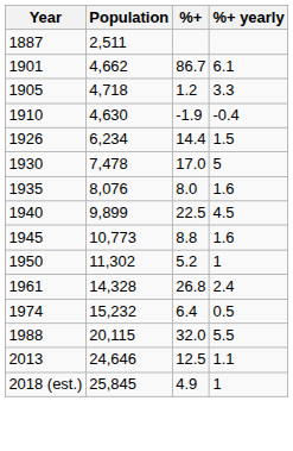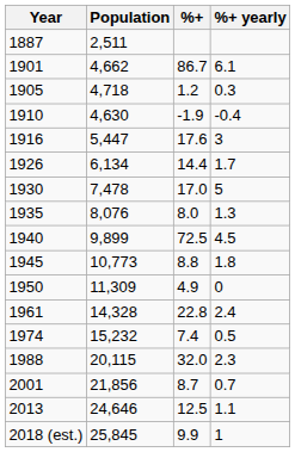1905 | %+ yearly: 3.3 -> 0.3
+ row: 1916 | 5,447 | 17.6 | 3
1926 | Population: 6,234 -> 6,134
1926 | %+ yearly: 1.5 -> 1.7
1935 | %+ yearly: 1.6 -> 1.3
1940 | %+: 22.5 -> 72.5
1945 | %+ yearly: 1.6 -> 1.8
1950 | Population: 11,302 -> 11,309
1950 | %+: 5.2 -> 4.9
1950 | %+ yearly: 1 -> 0
1961 | %+: 26.8 -> 22.8
1974 | %+: 6.4 -> 7.4
1988 | %+ yearly: 5.5 -> 2.3
+ row: 2001 | 21,856 | 8.7 | 0.7
2018 (est.) | %+: 4.9 -> 9.9
